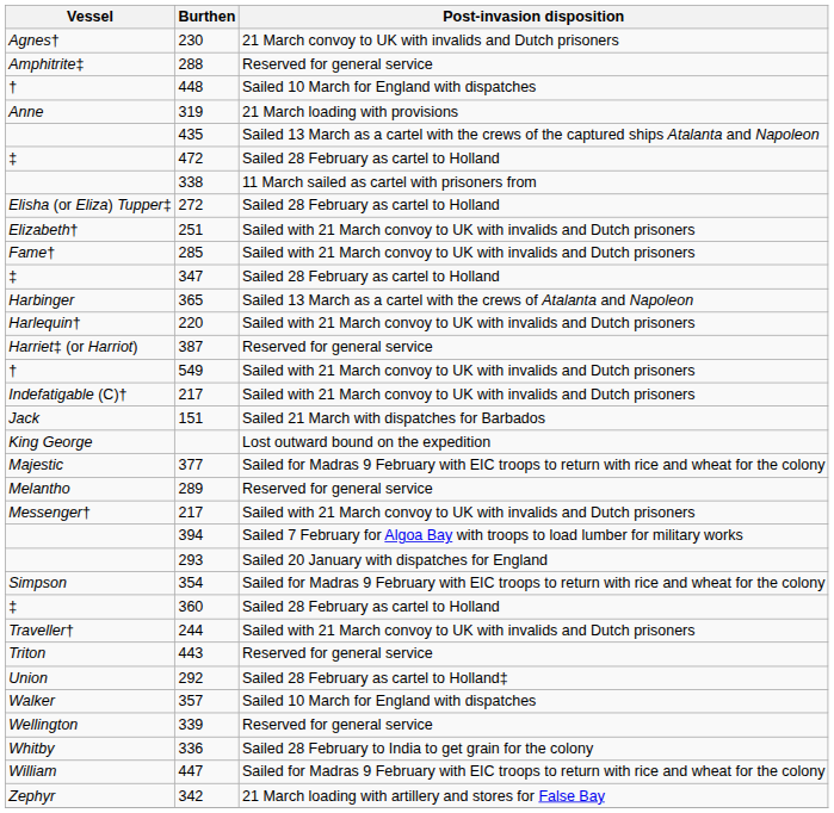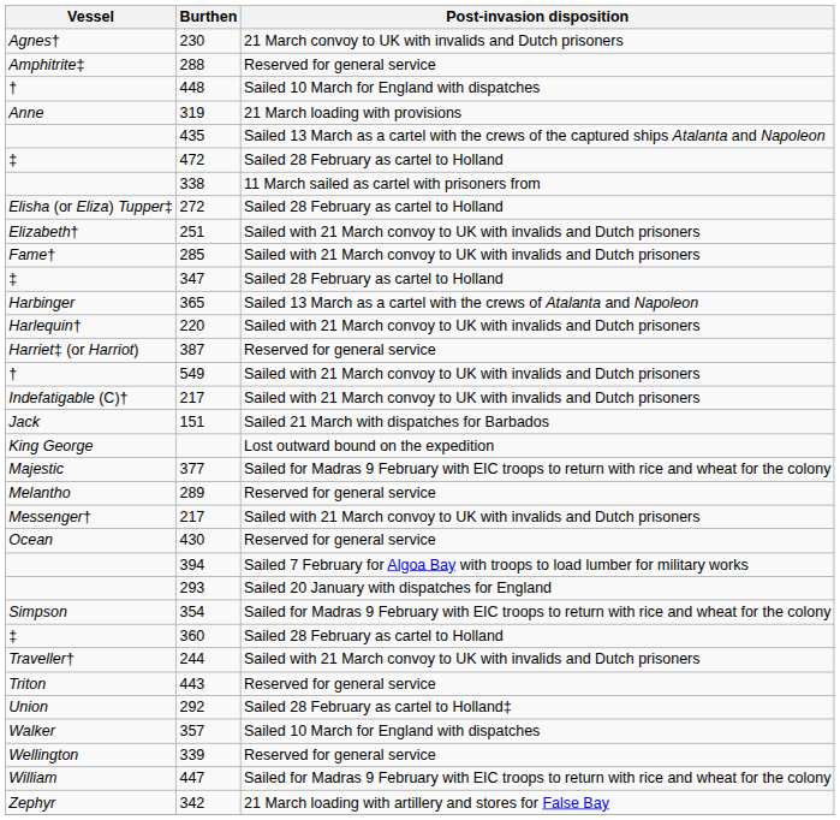+ row: Ocean | 430 | Reserved for general service
- row: Whitby | 336 | Sailed 28 February to India to get grain for the colony
